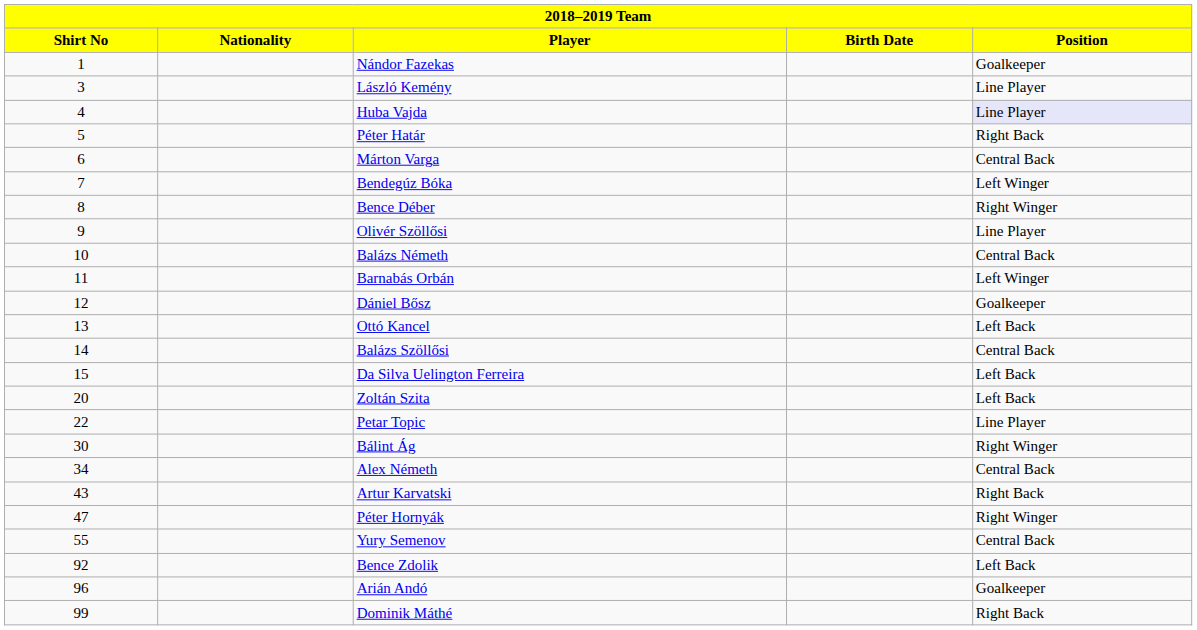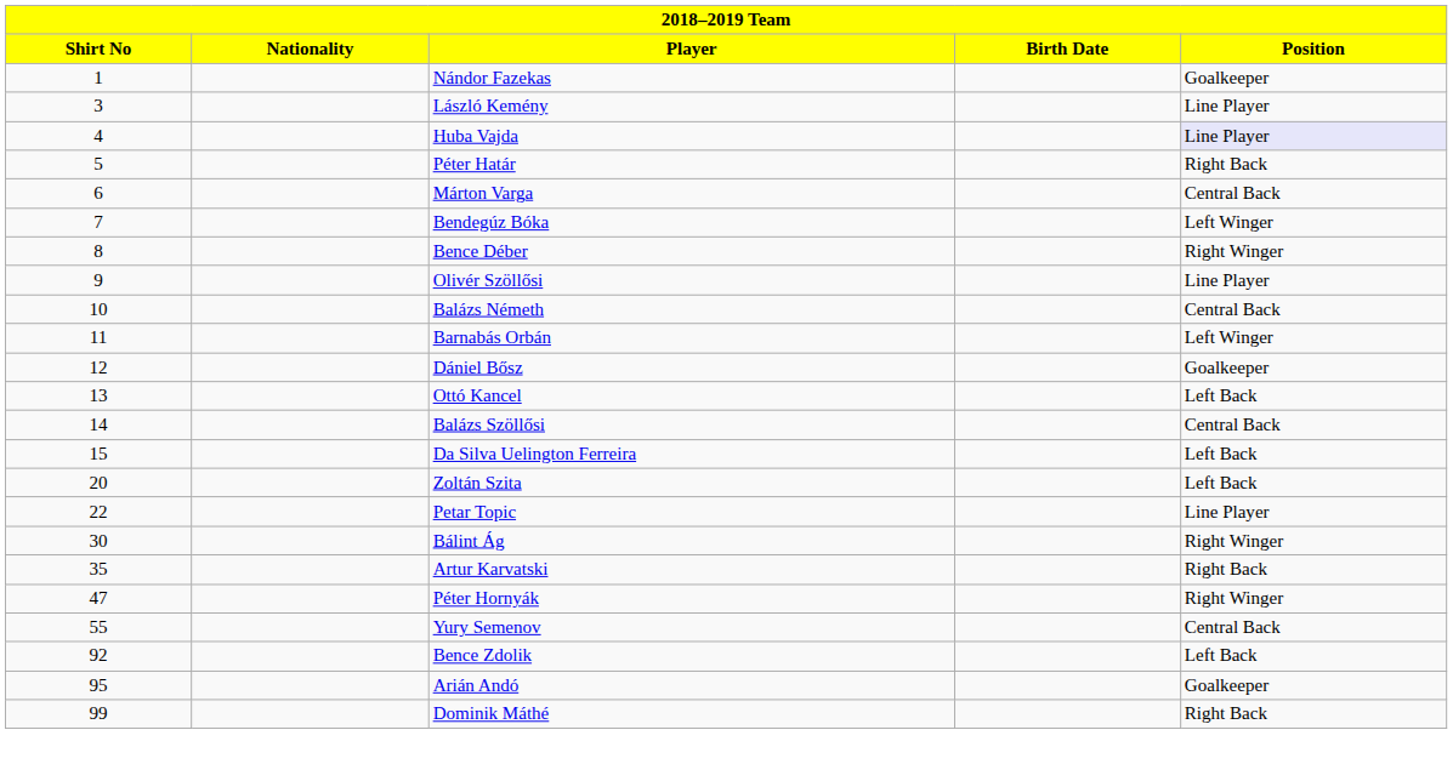- row: 34 | Alex Németh | Central Back
Artur Karvatski | Shirt No: 43 -> 35
Arián Andó | Shirt No: 96 -> 95
